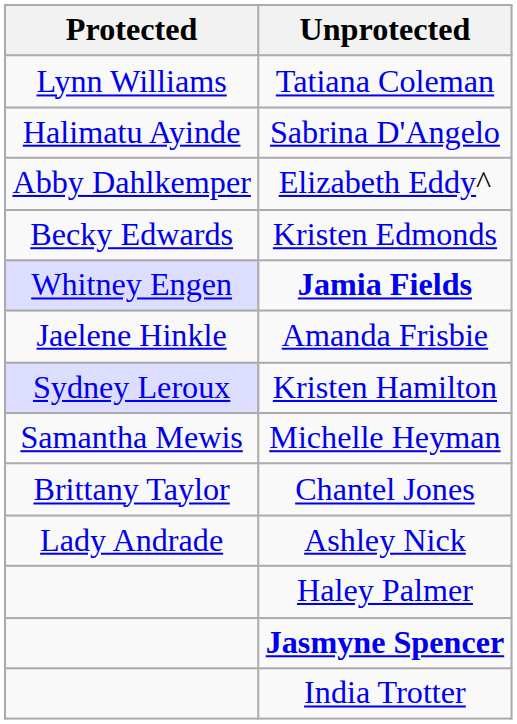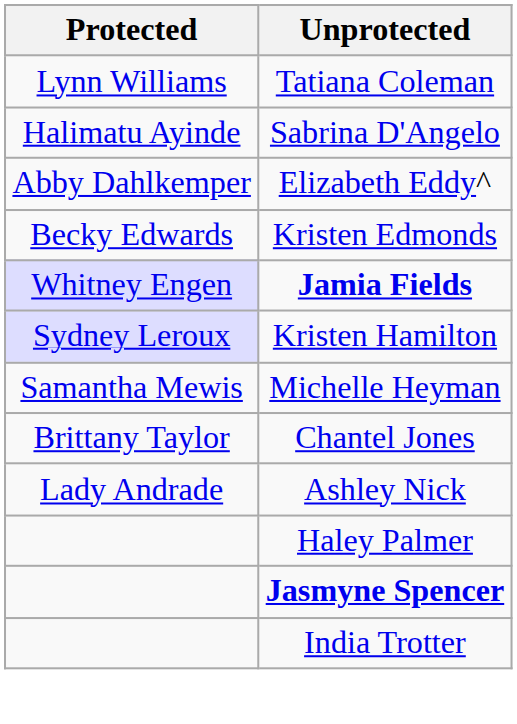- row: Jaelene Hinkle | Amanda Frisbie
